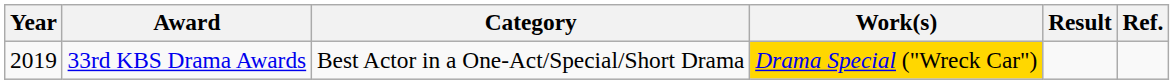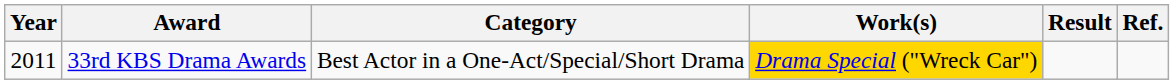33rd KBS Drama Awards | Year: 2019 -> 2011
